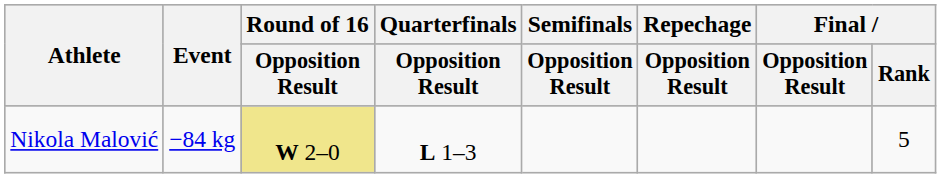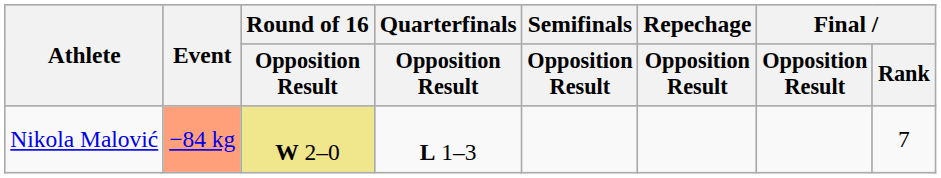Nikola Malović | Event: no background -> lightsalmon background
Nikola Malović | Final / Rank: 5 -> 7
